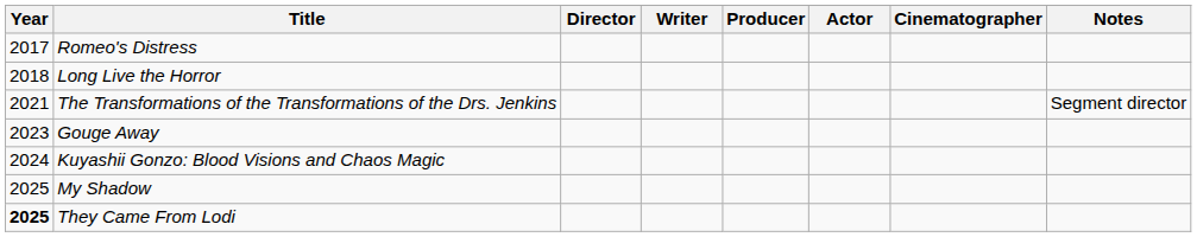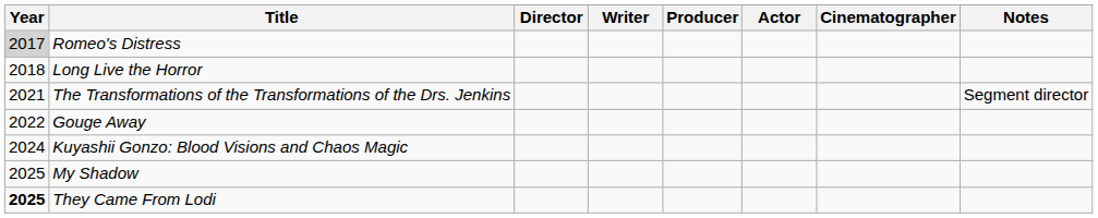Romeo's Distress | Year: no background -> lightgrey background
Gouge Away | Year: 2023 -> 2022
